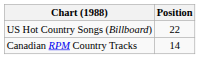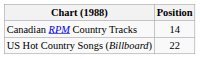rows swapped: Canadian RPM Country Tracks <-> US Hot Country Songs (Billboard)
